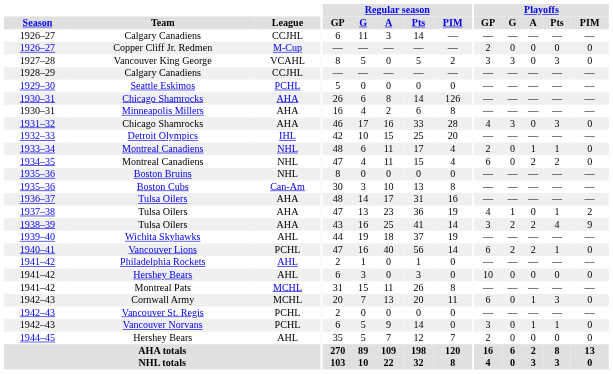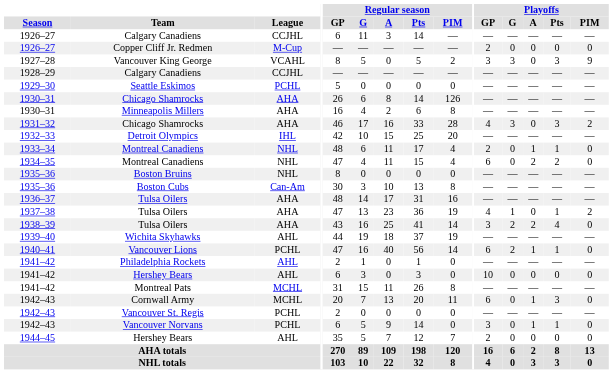Vancouver King George | Playoffs / PIM: 0 -> 9
1931–32 / Chicago Shamrocks | Playoffs / PIM: 0 -> 2
1938–39 / Tulsa Oilers | Playoffs / PIM: 9 -> 0
Vancouver Lions | Playoffs / A: 2 -> 1
